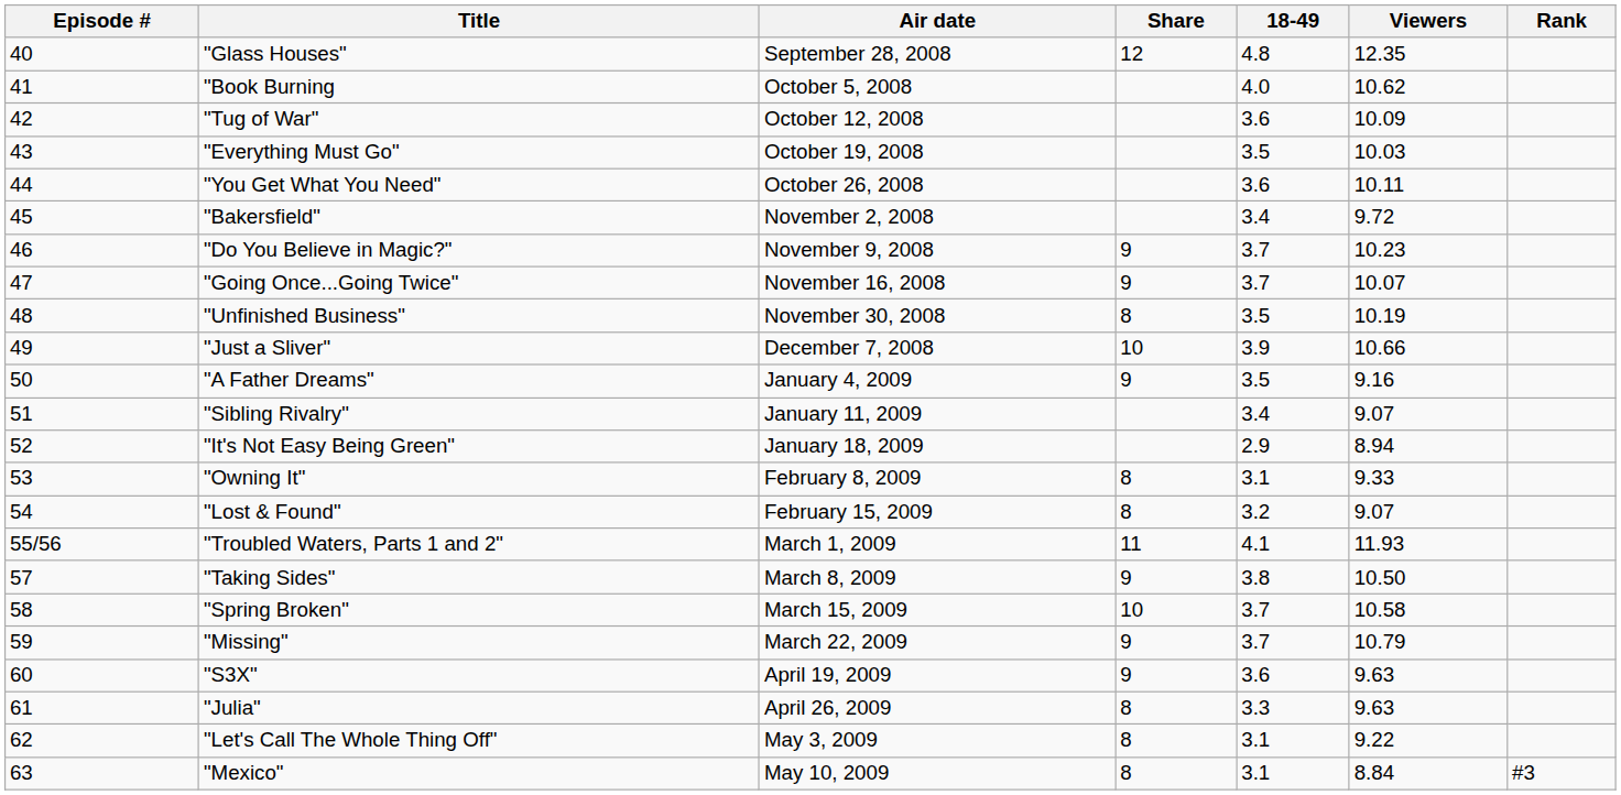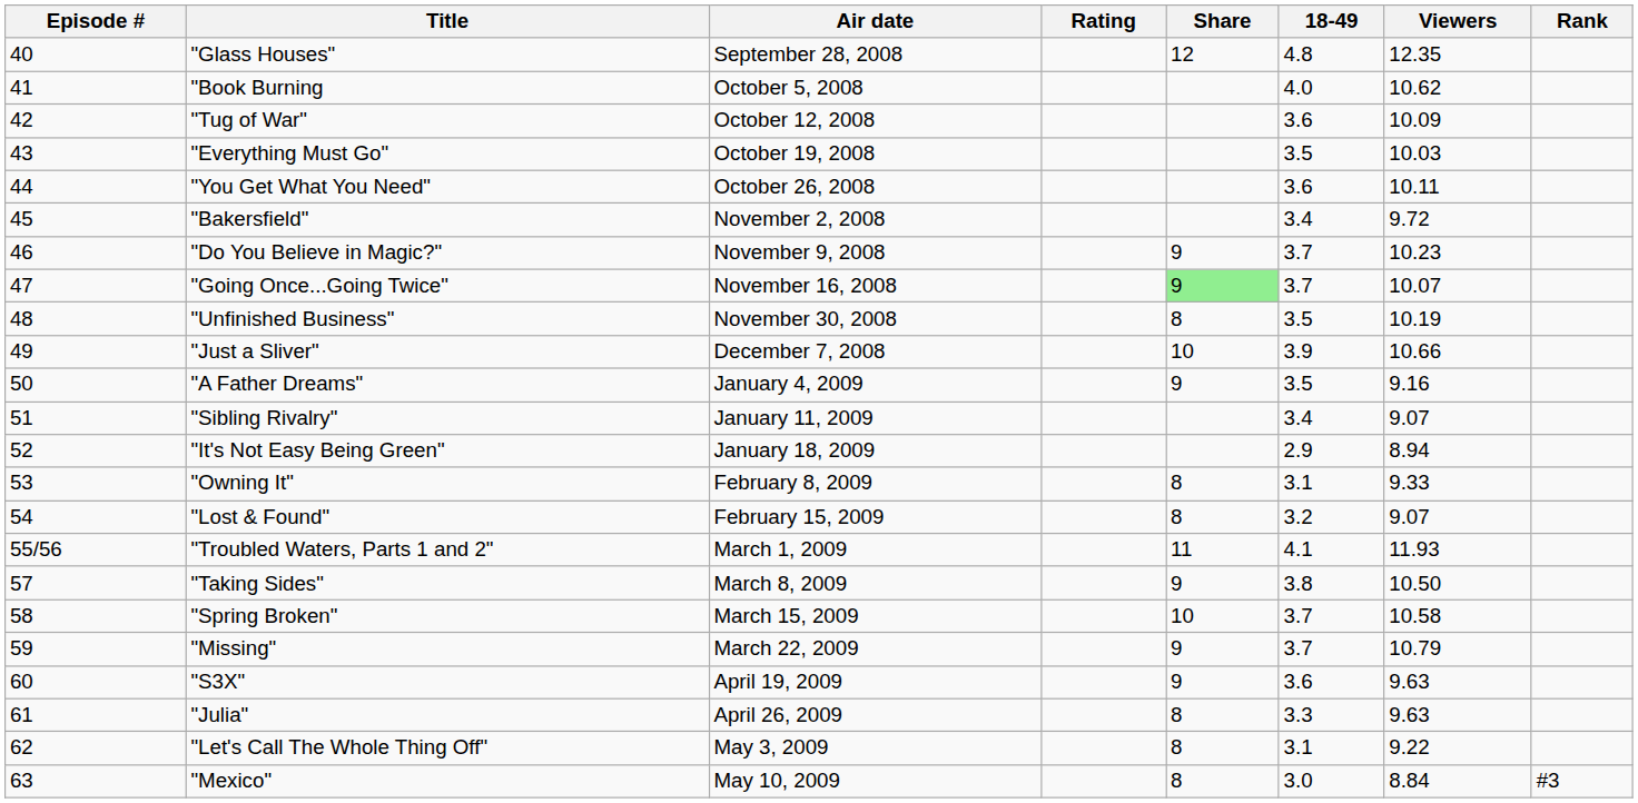+ column: Rating
"Going Once...Going Twice" | Share: no background -> lightgreen background
"Mexico" | 18-49: 3.1 -> 3.0
